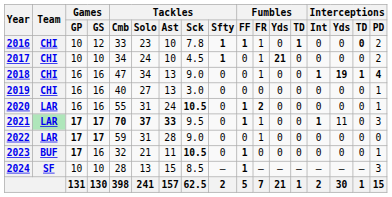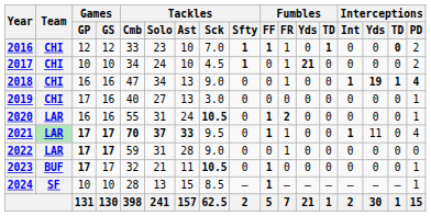2016 | Games / GP: 10 -> 12
2016 | Tackles / Sck: 7.8 -> 7.0
2019 | Games / GP: 16 -> 17
2021 | Interceptions / PD: 3 -> 4
2023 | Games / GS: 16 -> 17
2024 | Interceptions / PD: 3 -> 1
